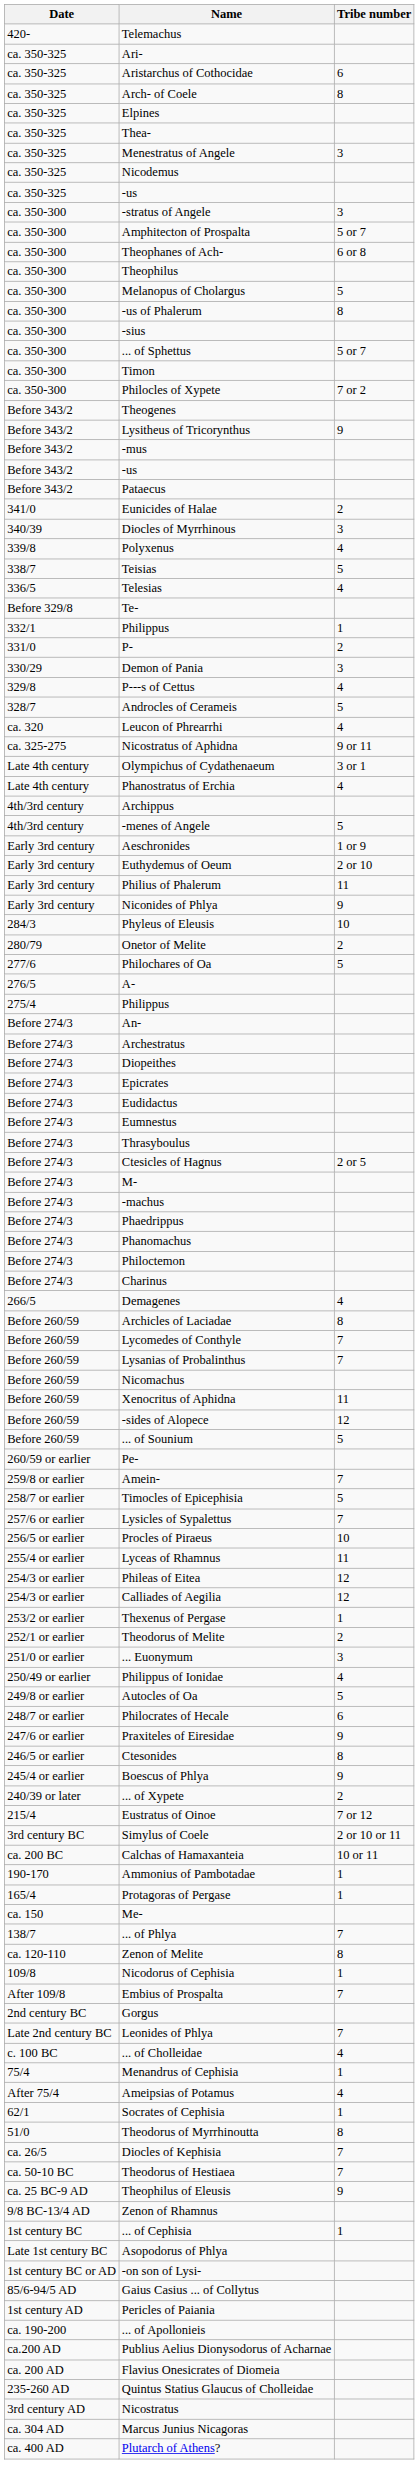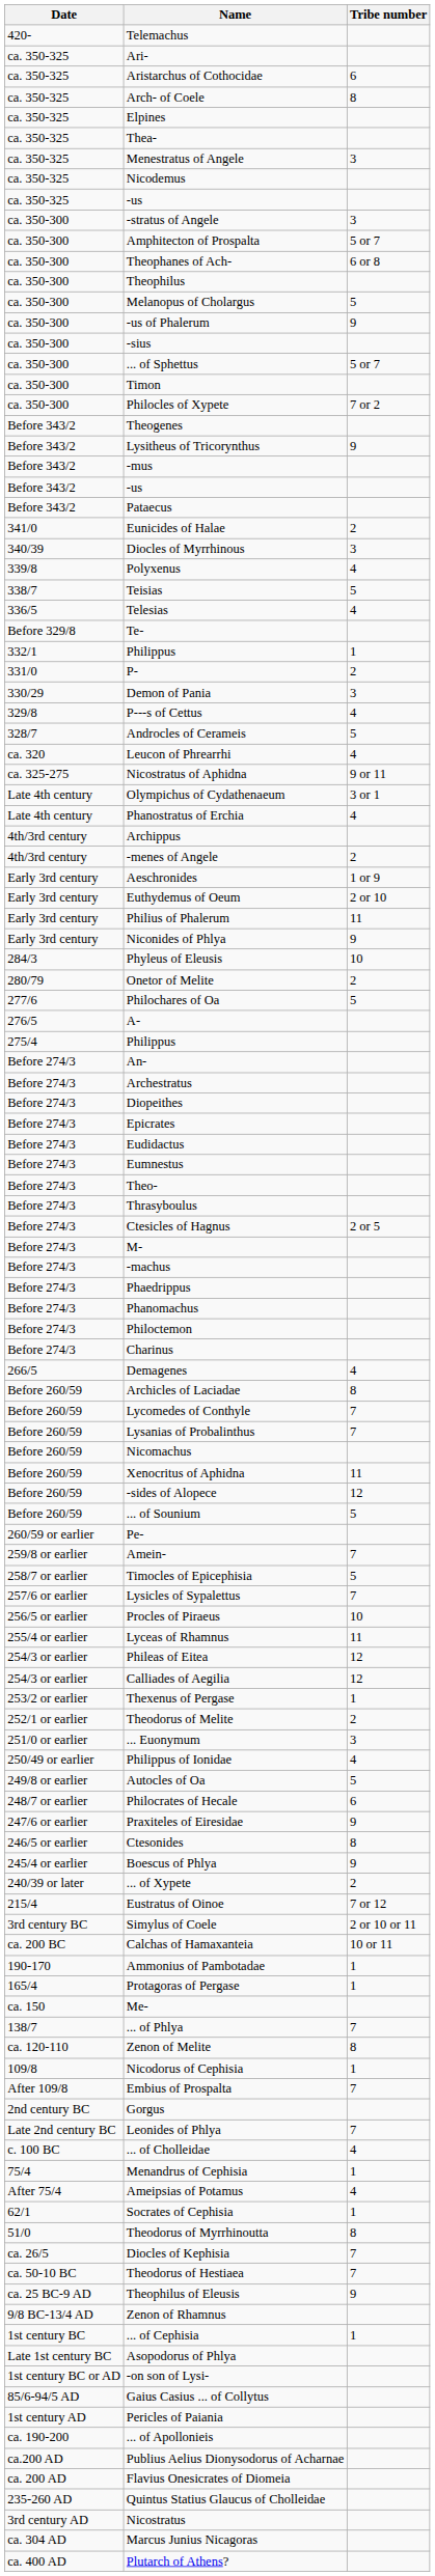-us of Phalerum | Tribe number: 8 -> 9
-menes of Angele | Tribe number: 5 -> 2
+ row: Before 274/3 | Theo-
